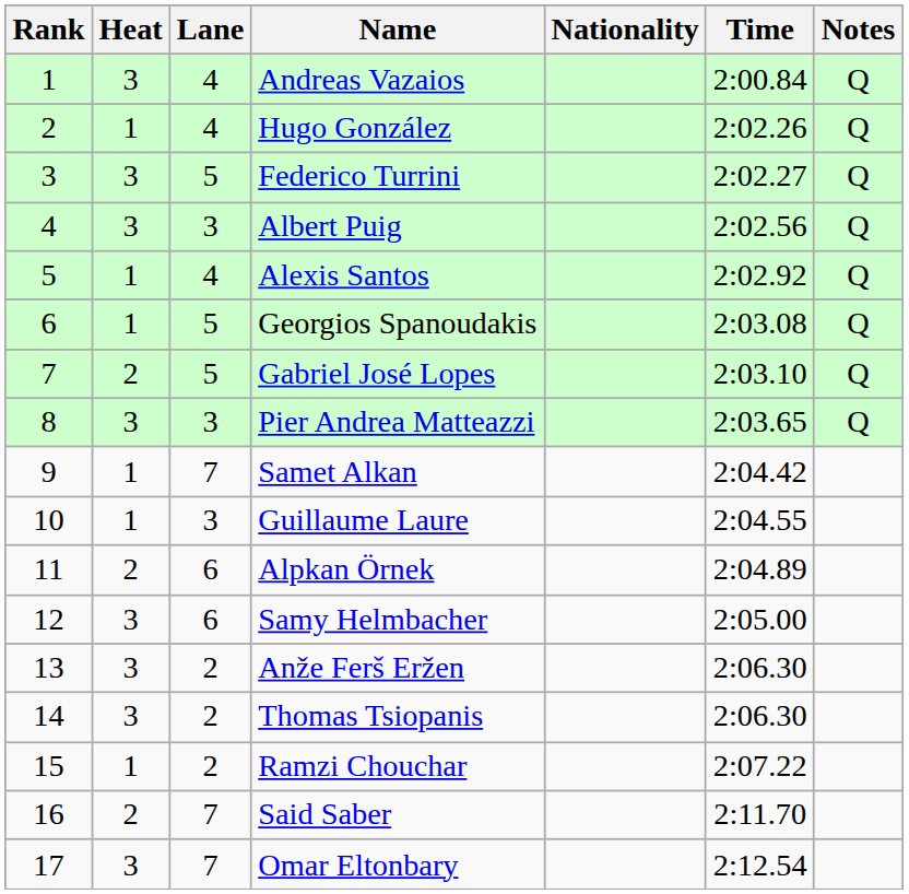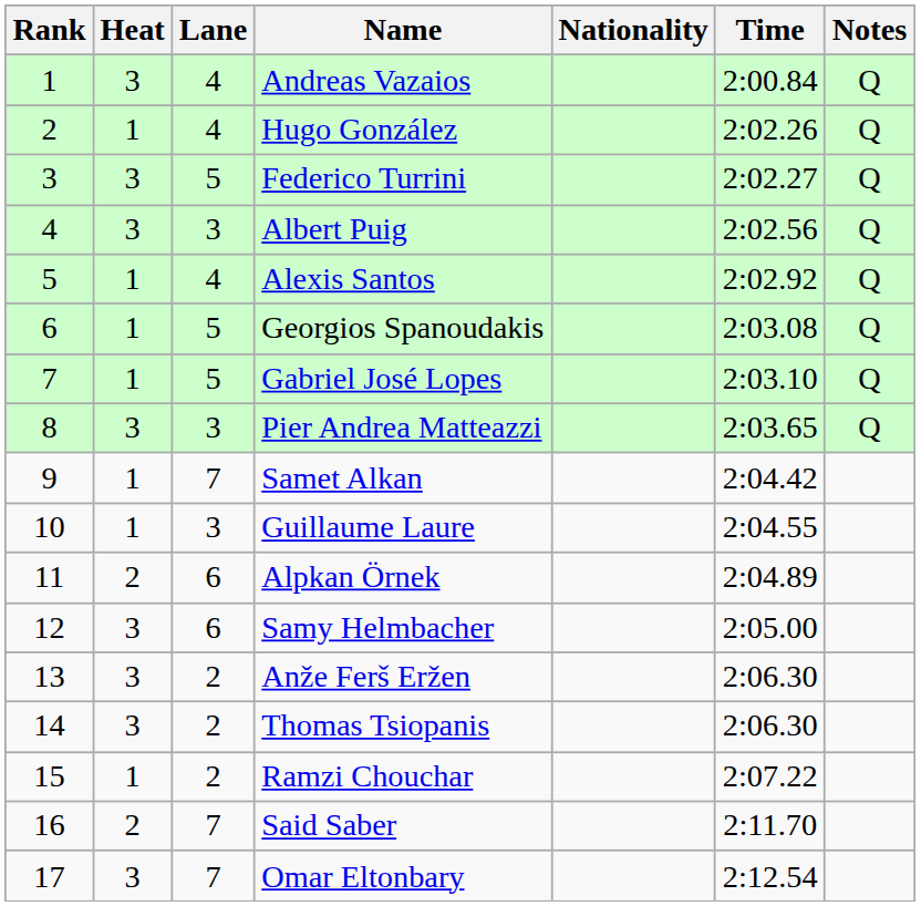Gabriel José Lopes | Heat: 2 -> 1
